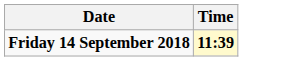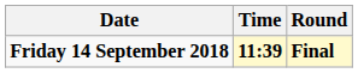+ column: Round | Final
